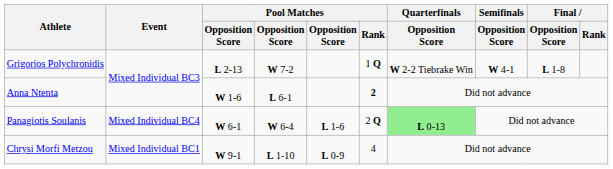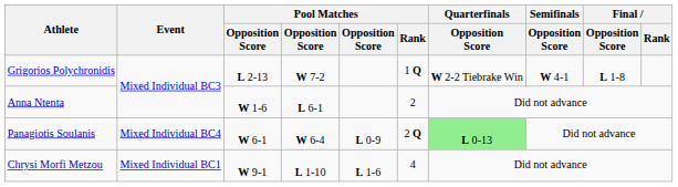Anna Ntenta | Pool Matches / Rank: bold -> normal
Panagiotis Soulanis | column 5: L 1-6 -> L 0-9
Chrysi Morfi Metzou | column 5: L 0-9 -> L 1-6
